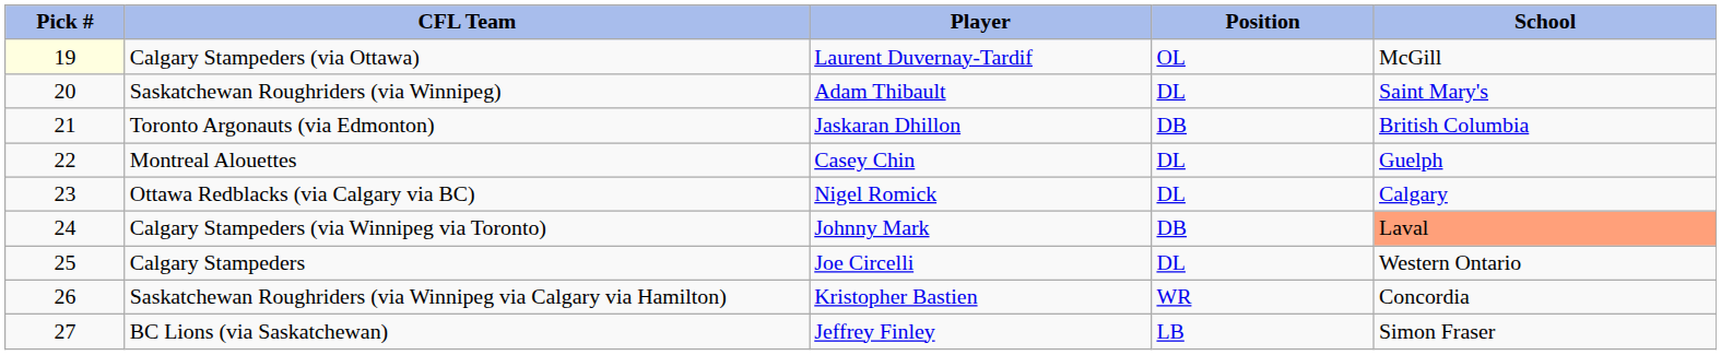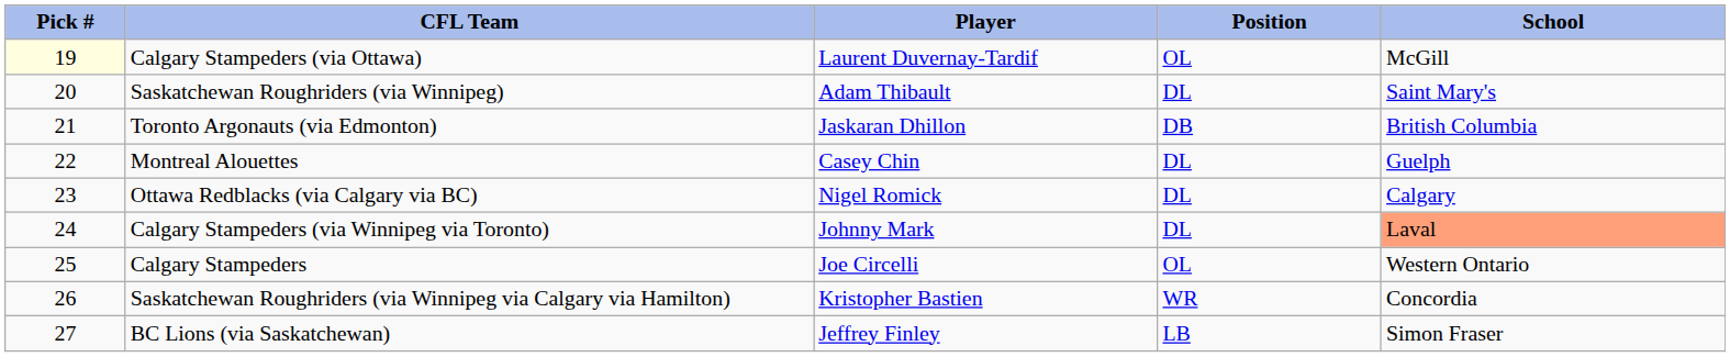Calgary Stampeders (via Winnipeg via Toronto) | Position: DB -> DL
Calgary Stampeders | Position: DL -> OL
